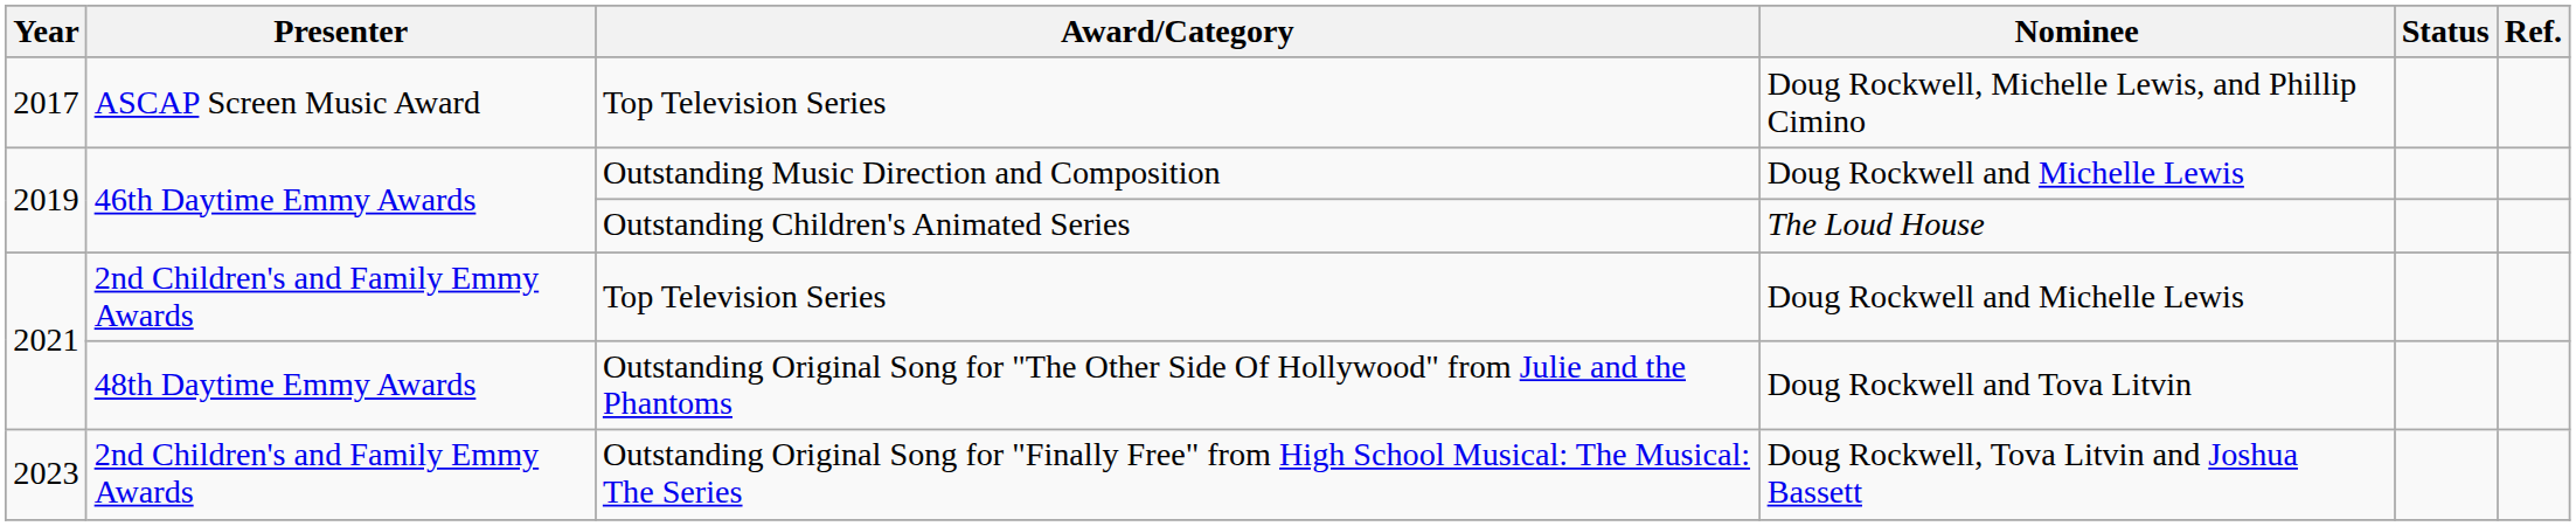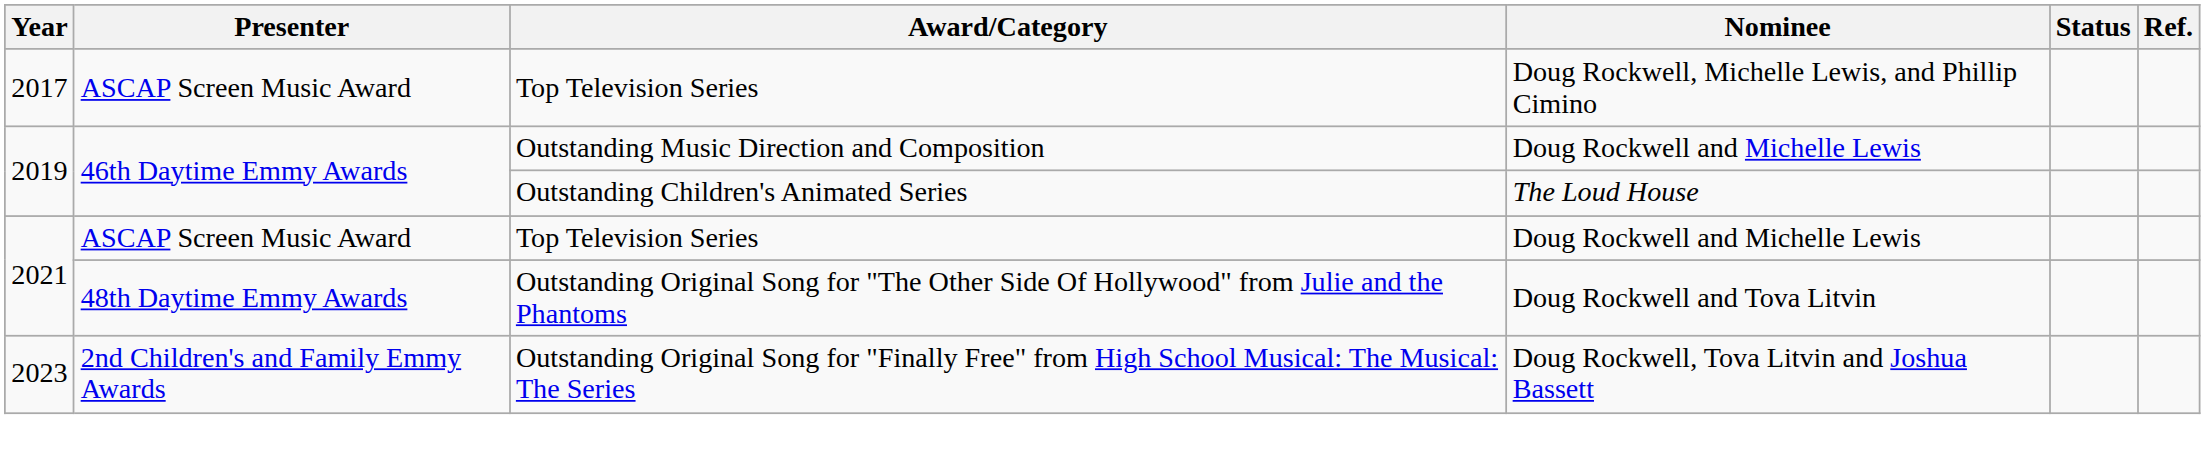Top Television Series / Doug Rockwell and Michelle Lewis | Presenter: 2nd Children's and Family Emmy Awards -> ASCAP Screen Music Award
